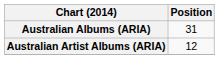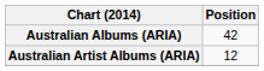Australian Albums (ARIA) | Position: 31 -> 42
